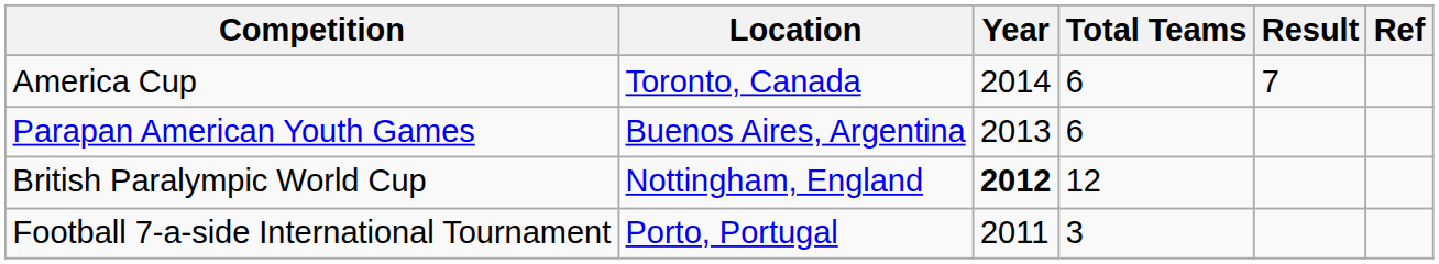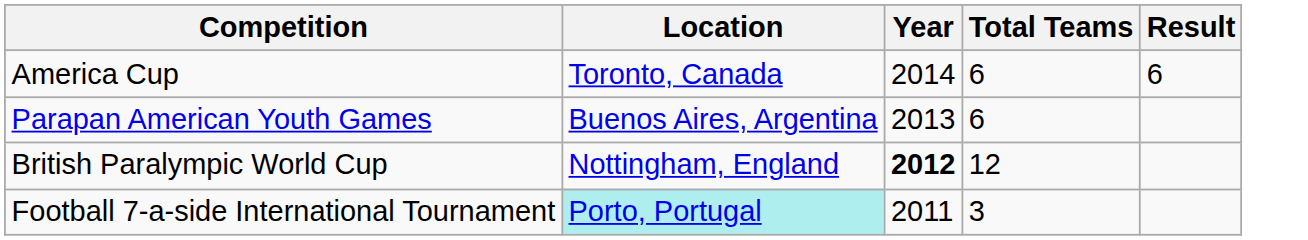- column: Ref
America Cup | Result: 7 -> 6
Football 7-a-side International Tournament | Location: no background -> paleturquoise background
